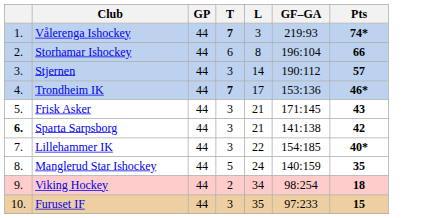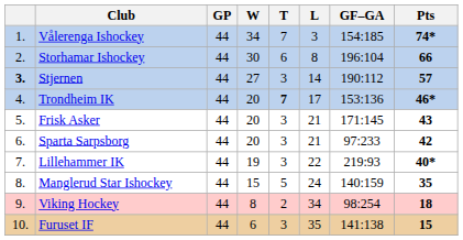+ column: W | 34 | 30 | 27 | 20 | 20 | 20 | 19 | 15 | 8 | 6
Vålerenga Ishockey | T: bold -> normal
Vålerenga Ishockey | GF–GA: 219:93 -> 154:185
Stjernen | column 1: normal -> bold
Sparta Sarpsborg | column 1: bold -> normal
Sparta Sarpsborg | GF–GA: 141:138 -> 97:233
Lillehammer IK | GF–GA: 154:185 -> 219:93
Furuset IF | GF–GA: 97:233 -> 141:138
